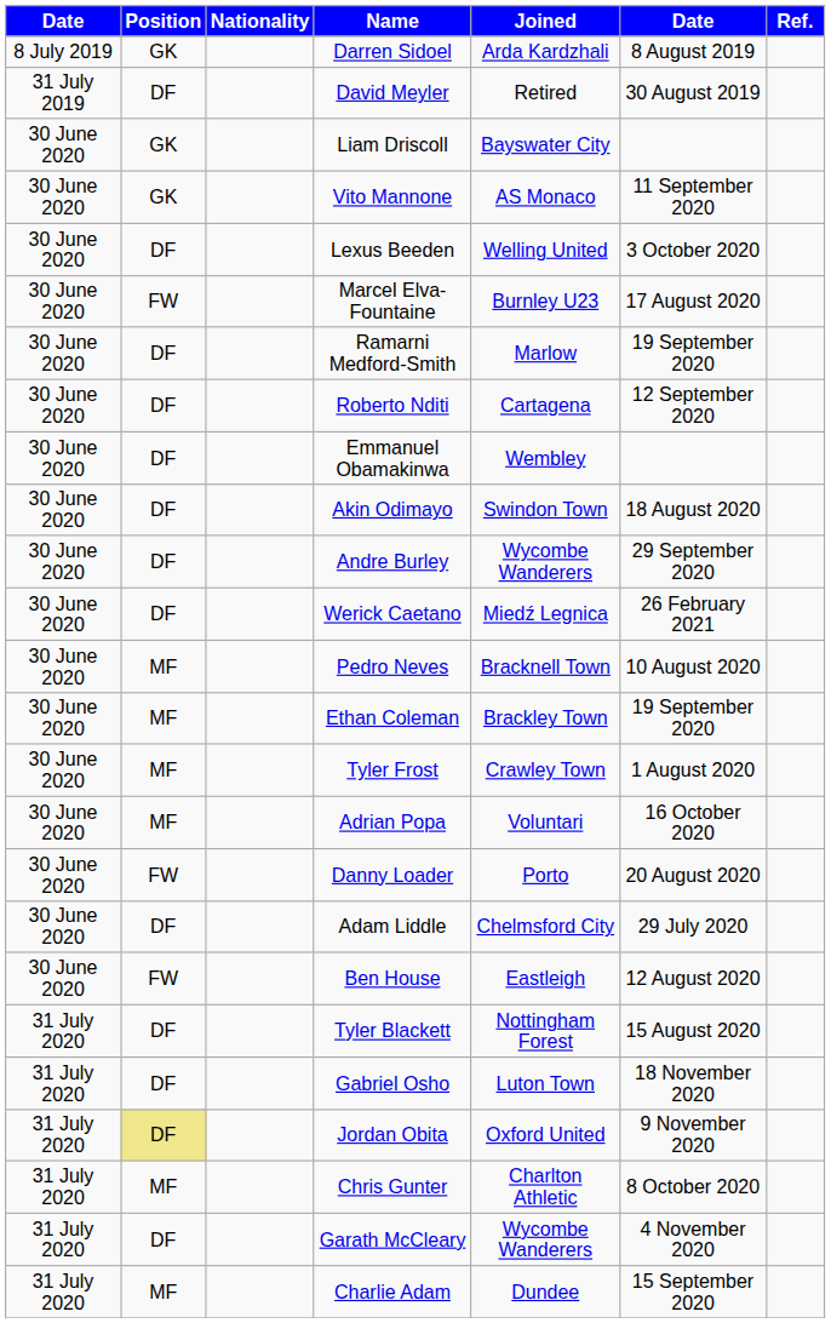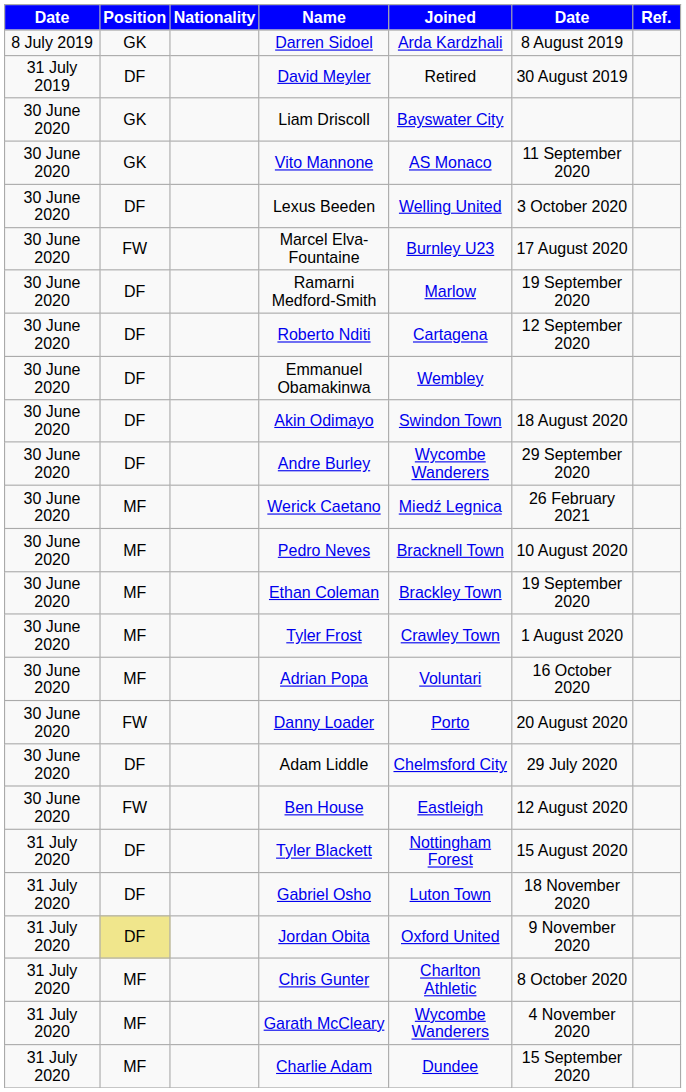Werick Caetano | Position: DF -> MF
Garath McCleary | Position: DF -> MF
